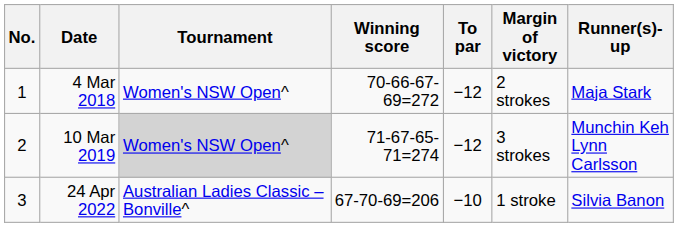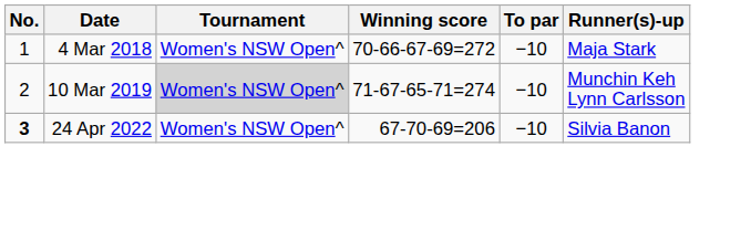- column: Margin of victory | 2 strokes | 3 strokes | 1 stroke
4 Mar 2018 | To par: −12 -> −10
10 Mar 2019 | To par: −12 -> −10
24 Apr 2022 | No.: normal -> bold
24 Apr 2022 | Tournament: Australian Ladies Classic – Bonville^ -> Women's NSW Open^
